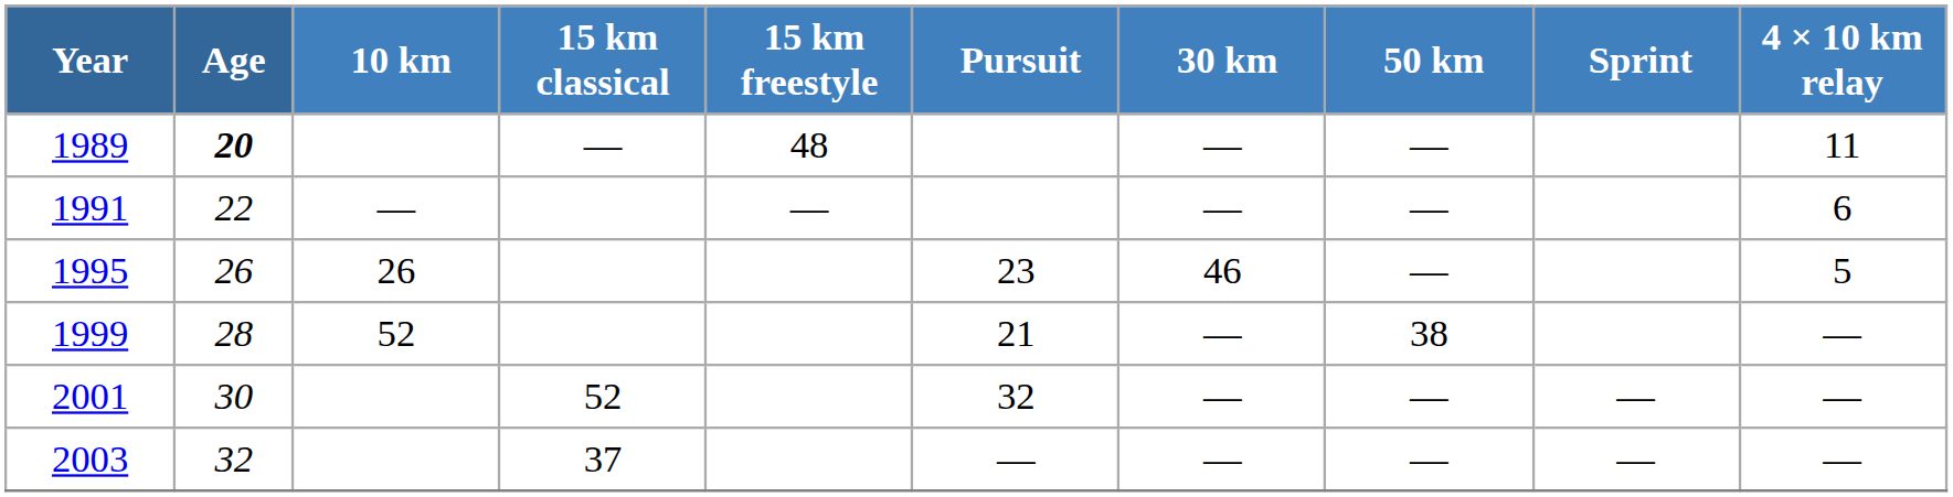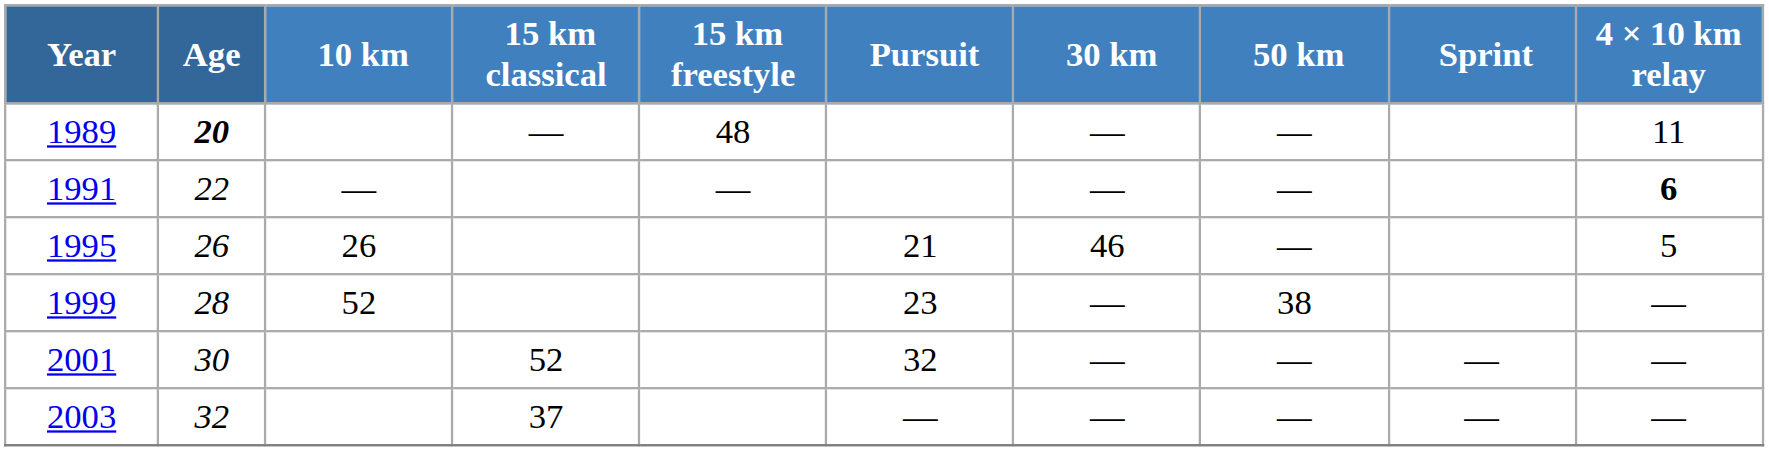1991 | 4 × 10 km relay: normal -> bold
1995 | Pursuit: 23 -> 21
1999 | Pursuit: 21 -> 23
